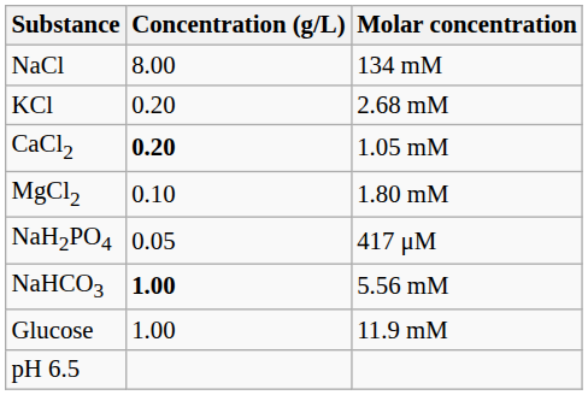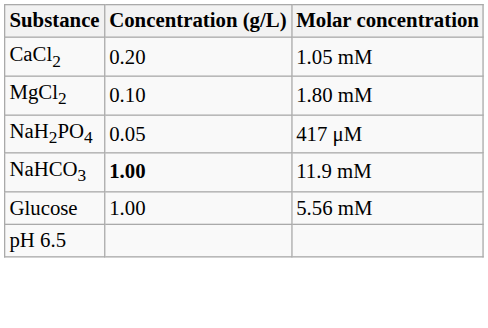- row: NaCl | 8.00 | 134 mM
- row: KCl | 0.20 | 2.68 mM
CaCl2 | Concentration (g/L): bold -> normal
NaHCO3 | Molar concentration: 5.56 mM -> 11.9 mM
Glucose | Molar concentration: 11.9 mM -> 5.56 mM
